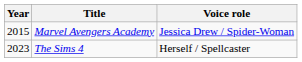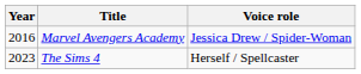Marvel Avengers Academy | Year: 2015 -> 2016
